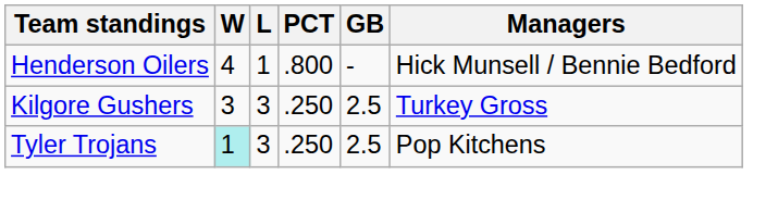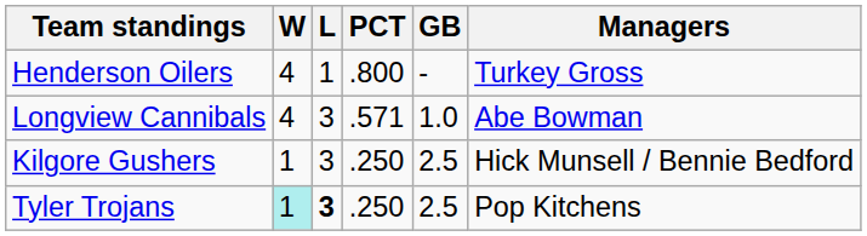Henderson Oilers | Managers: Hick Munsell / Bennie Bedford -> Turkey Gross
+ row: Longview Cannibals | 4 | 3 | .571 | 1.0 | Abe Bowman
Kilgore Gushers | W: 3 -> 1
Kilgore Gushers | Managers: Turkey Gross -> Hick Munsell / Bennie Bedford
Tyler Trojans | L: normal -> bold
